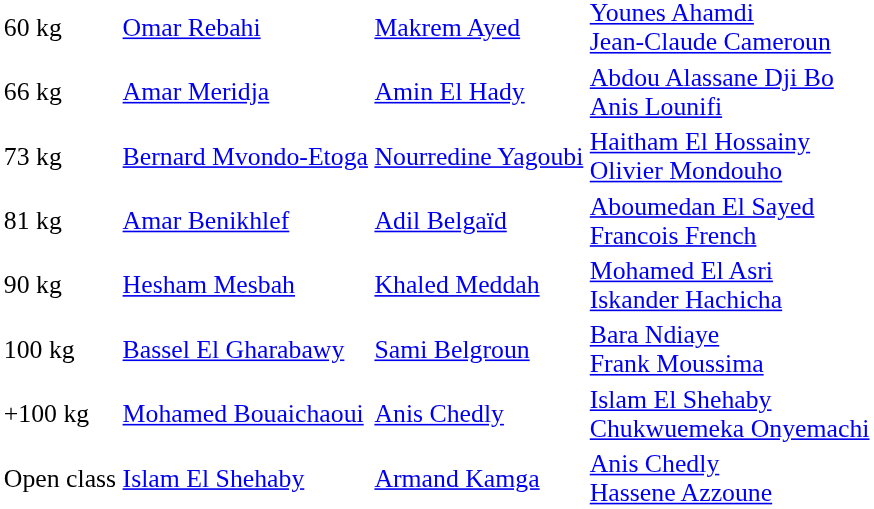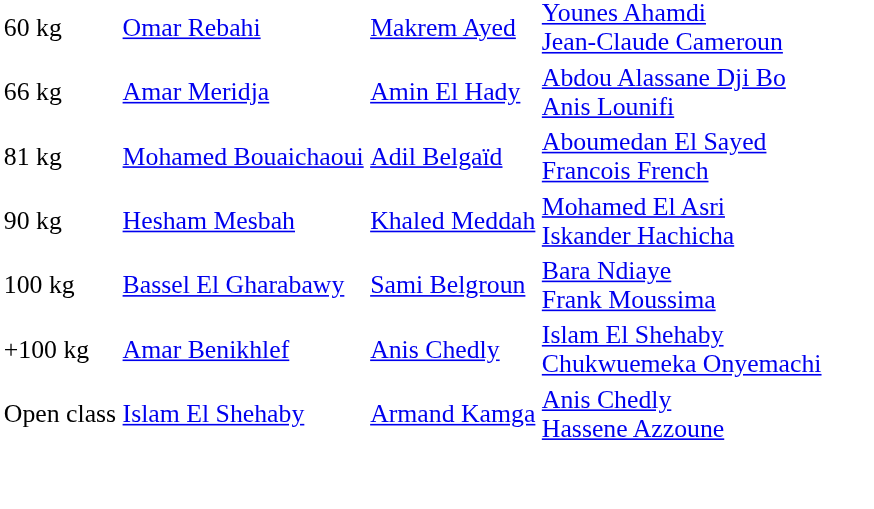- row: 73 kg | Bernard Mvondo-Etoga | Nourredine Yagoubi | Haitham El Hossainy Olivier Mondouho
81 kg | column 2: Amar Benikhlef -> Mohamed Bouaichaoui
+100 kg | column 2: Mohamed Bouaichaoui -> Amar Benikhlef
